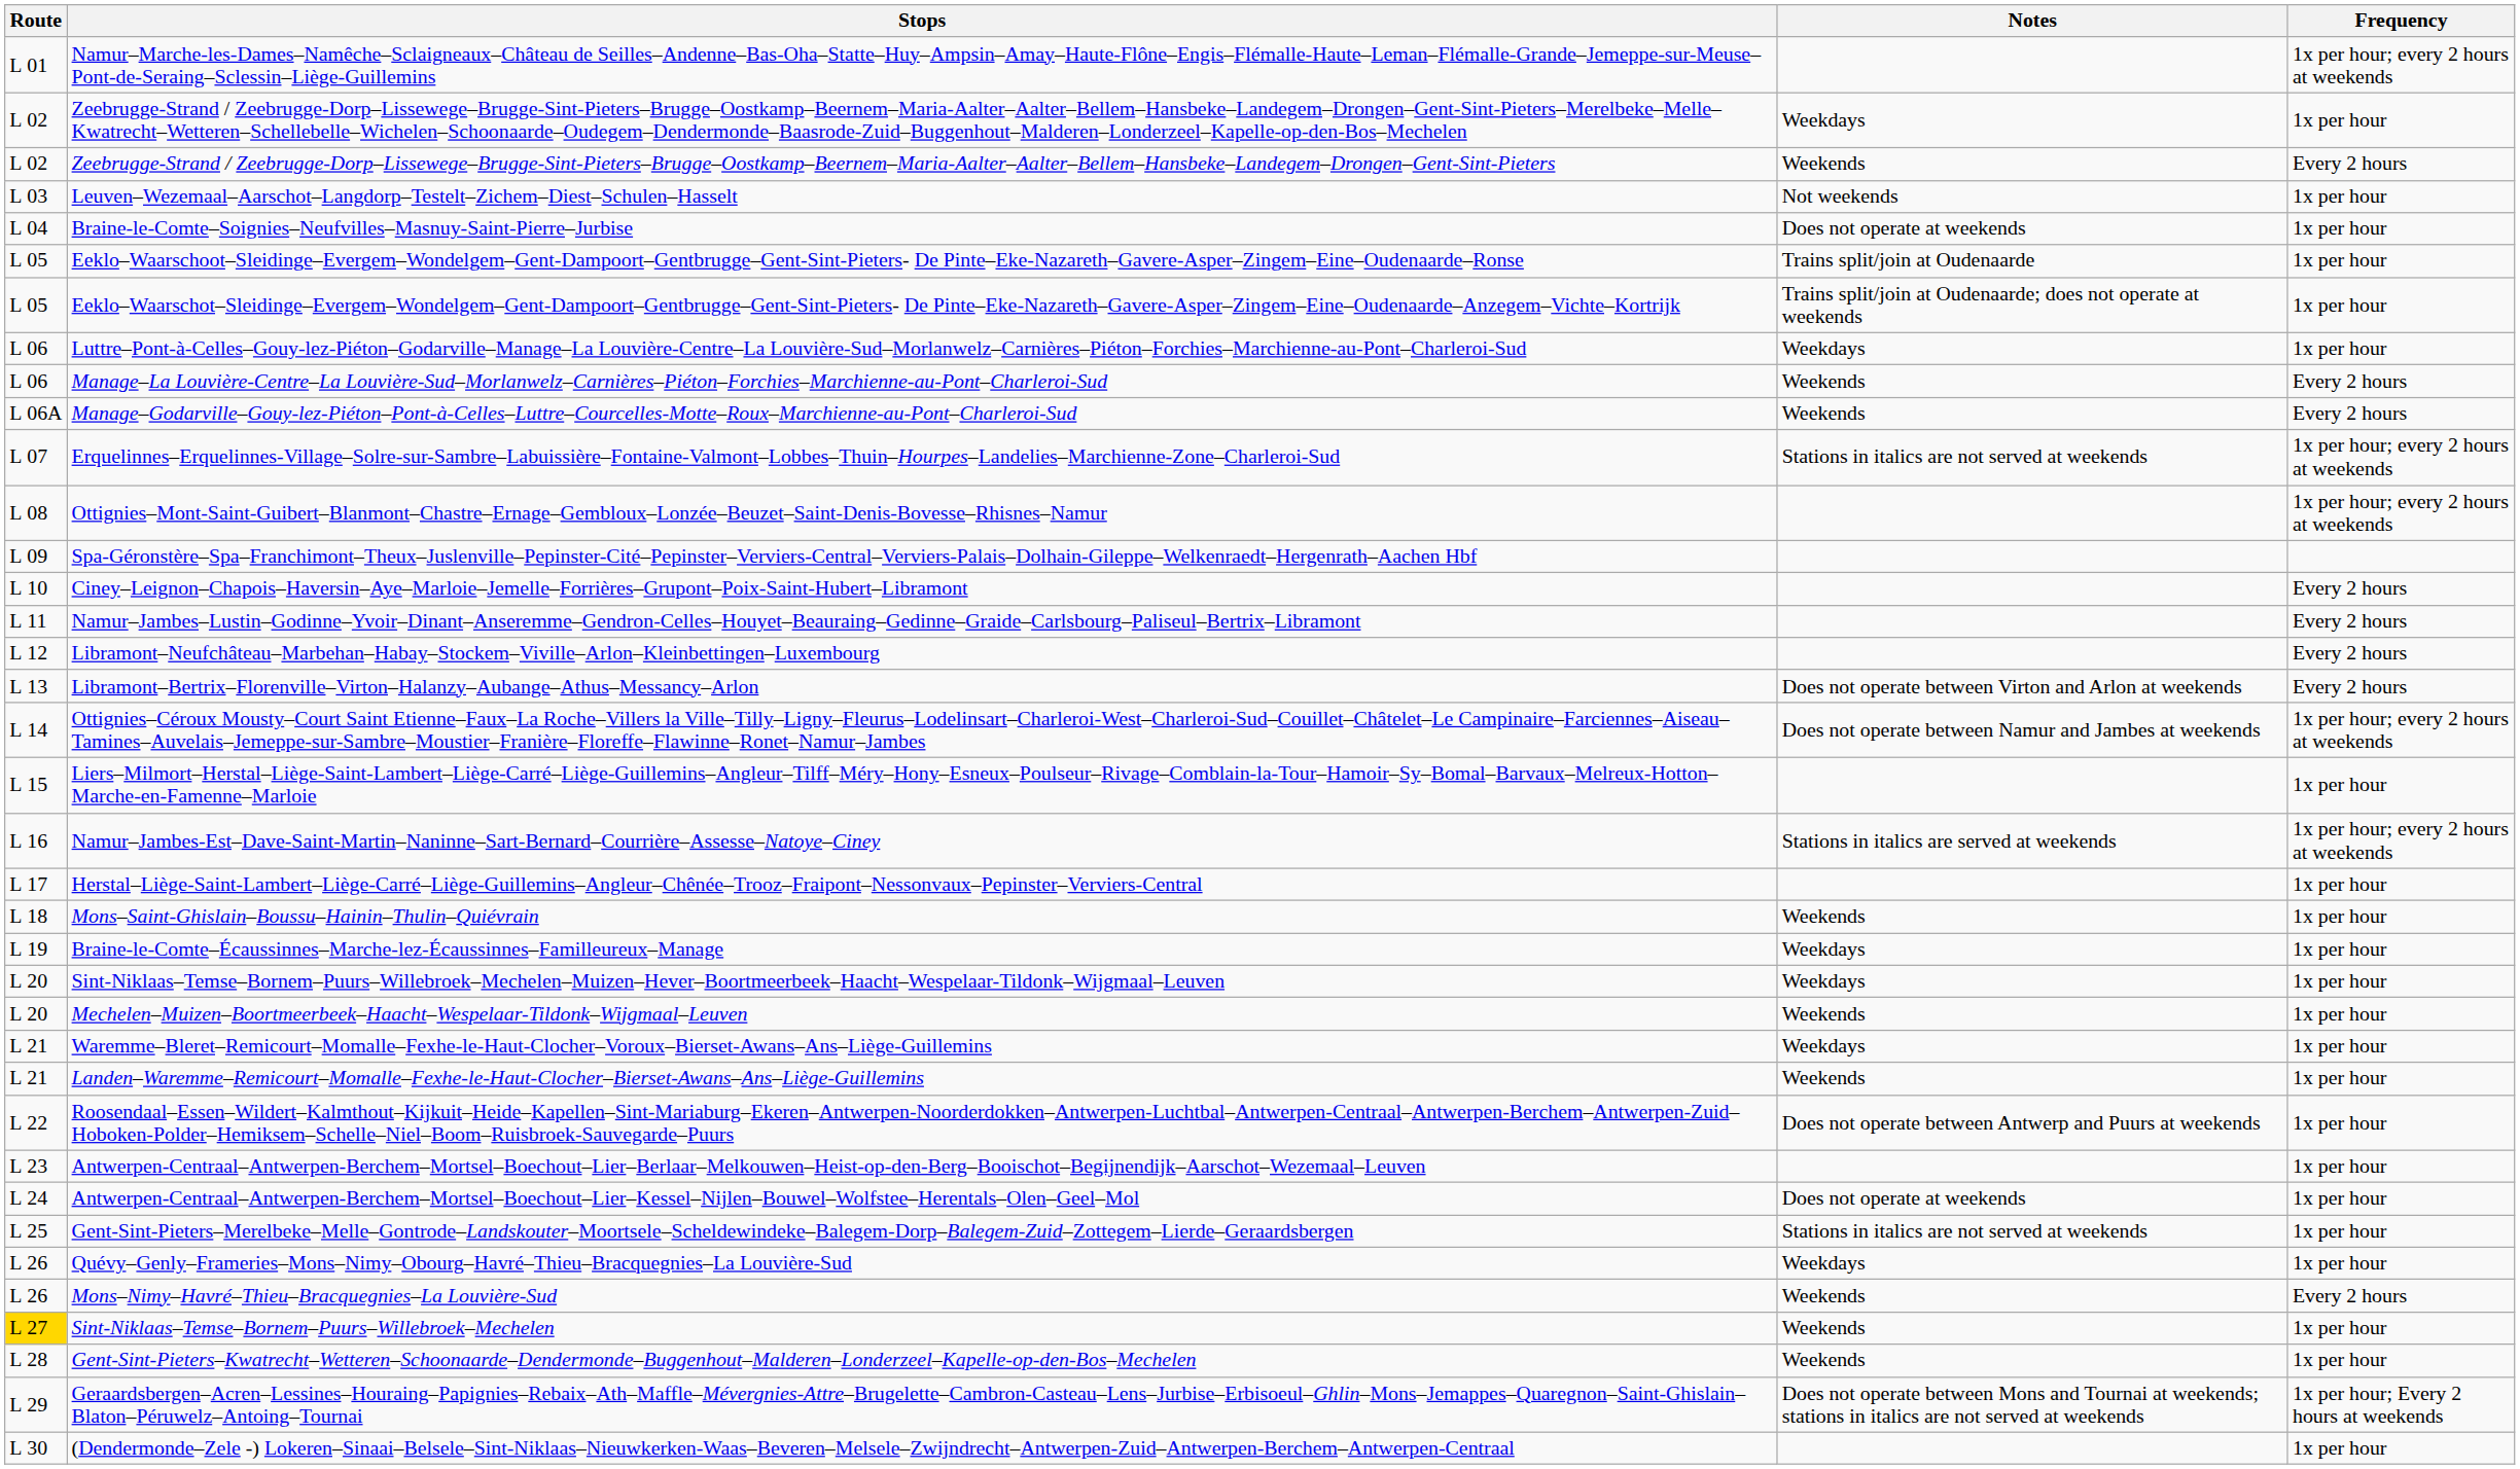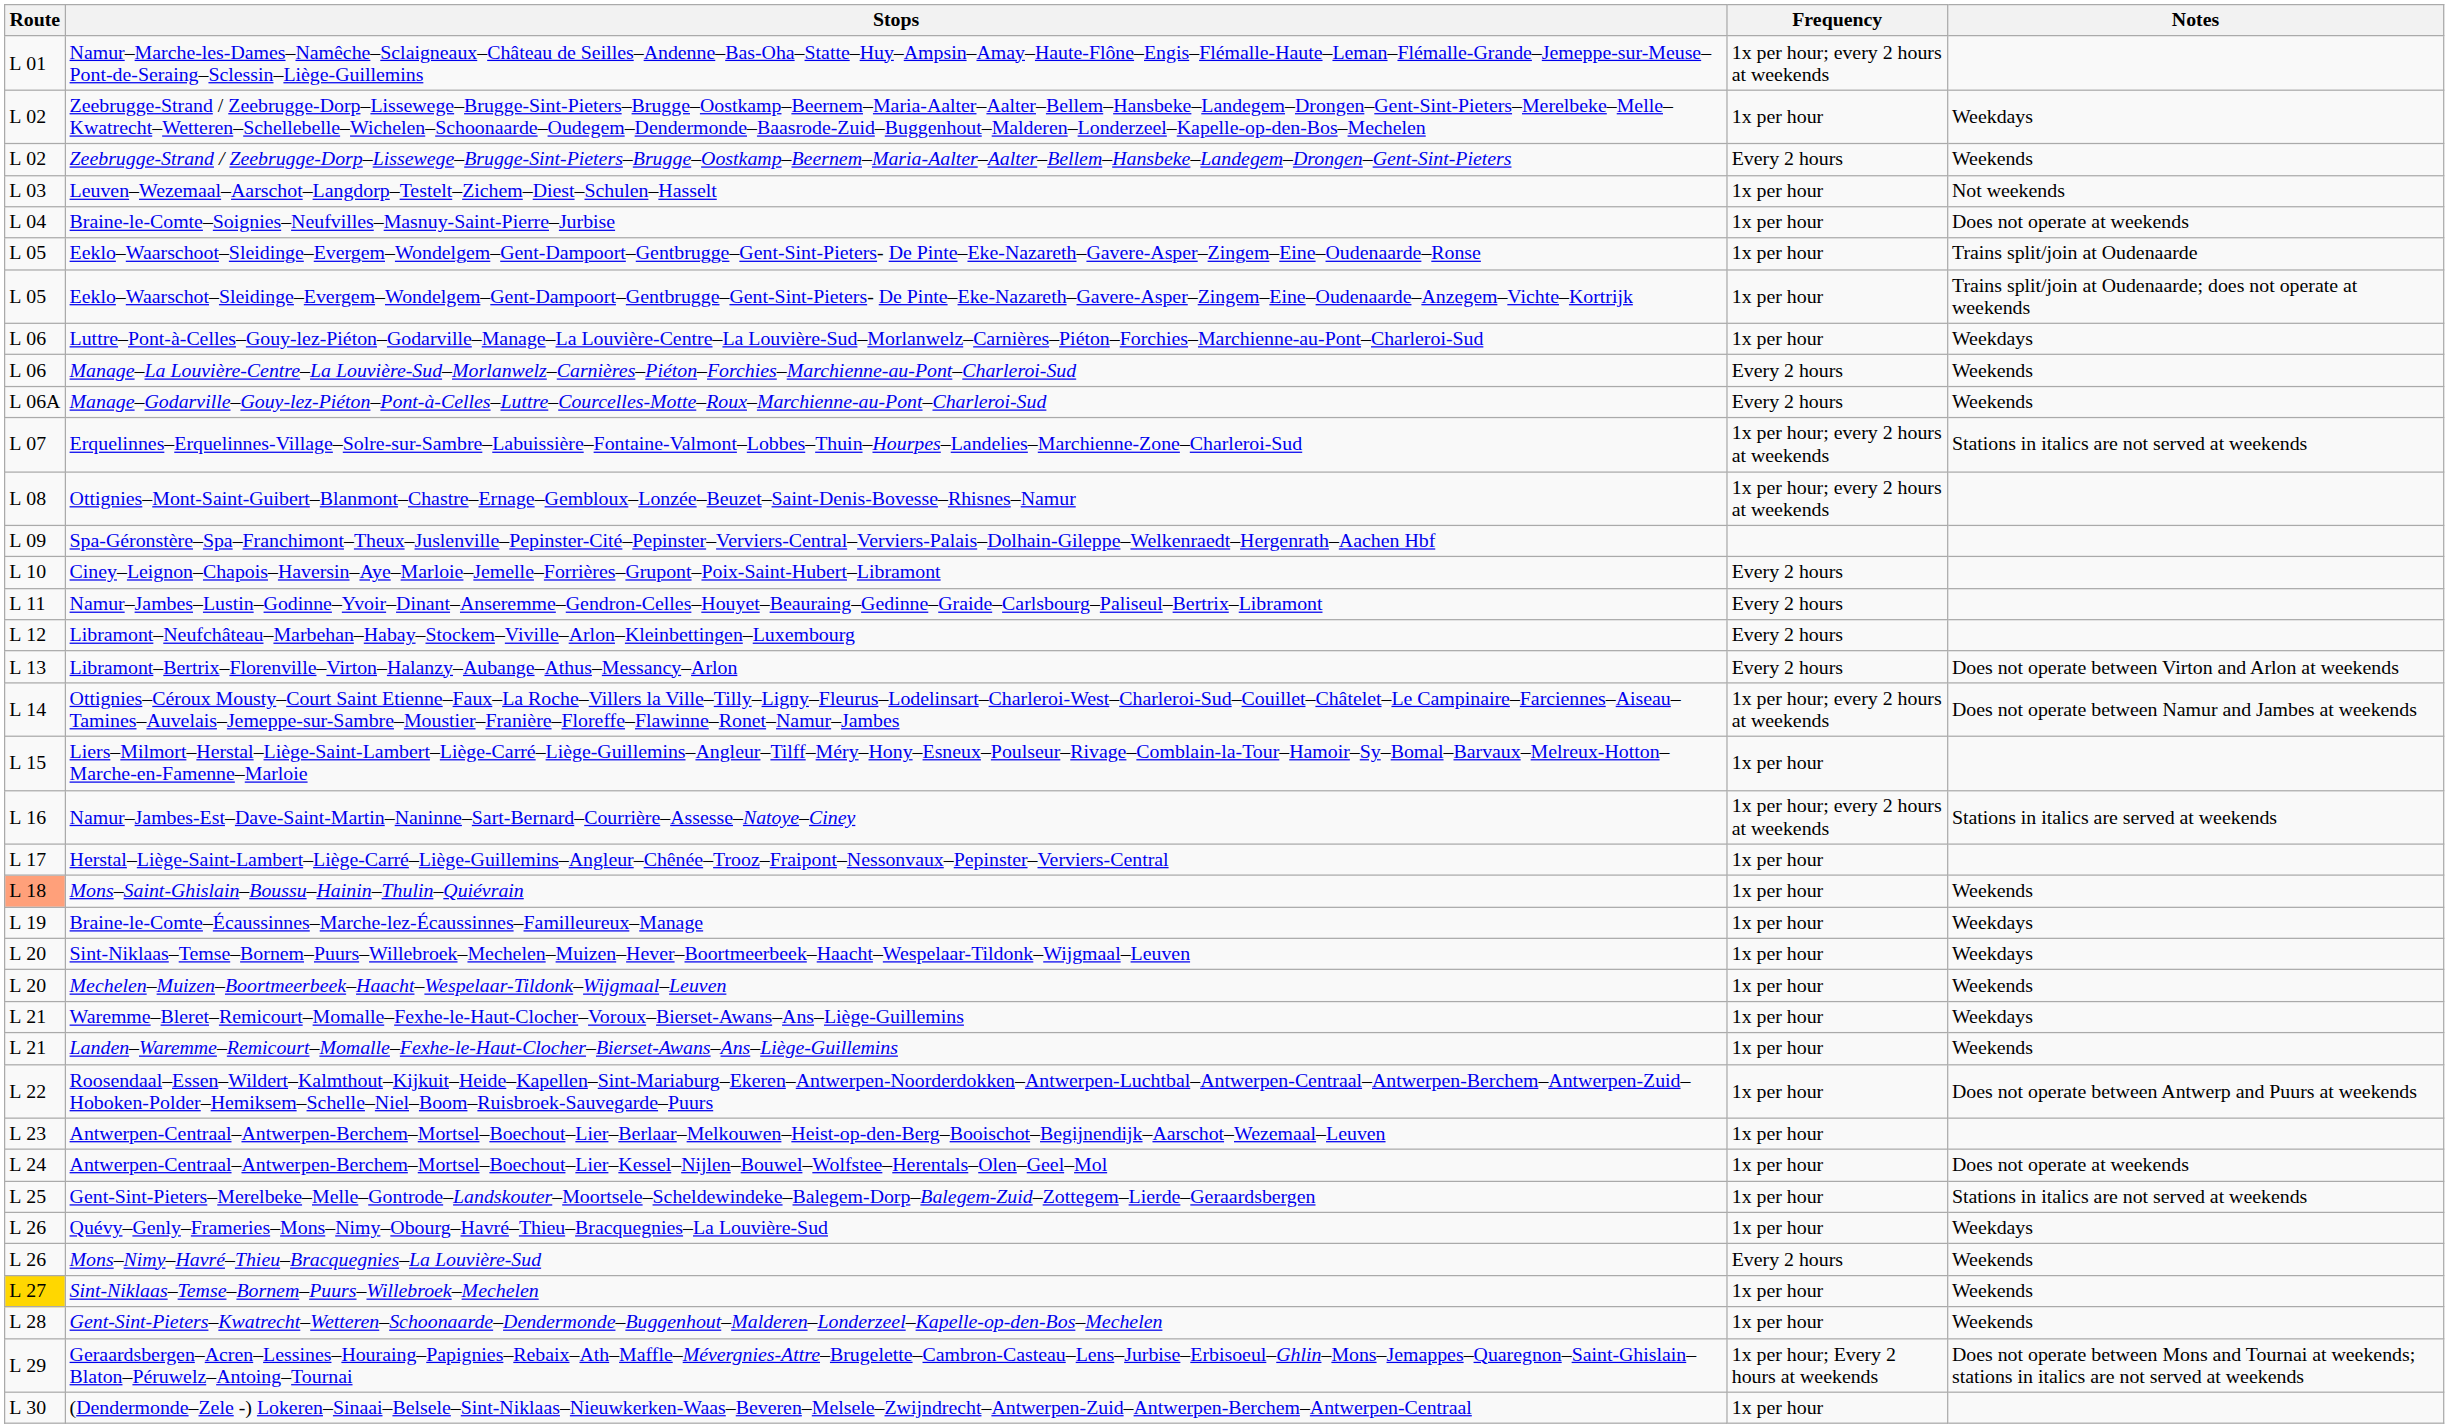columns swapped: Frequency <-> Notes
Mons–Saint-Ghislain–Boussu–Hainin–Thulin–Quiévrain | Route: no background -> lightsalmon background
